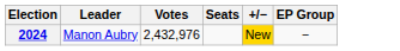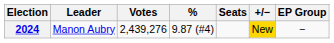+ column: % | 9.87 (#4)
2024 | Votes: 2,432,976 -> 2,439,276
